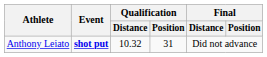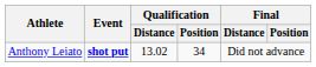Anthony Leiato | Qualification / Distance: 10.32 -> 13.02
Anthony Leiato | Qualification / Position: 31 -> 34
